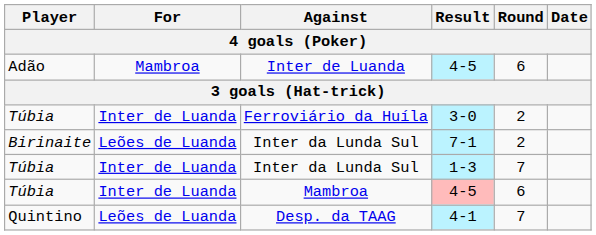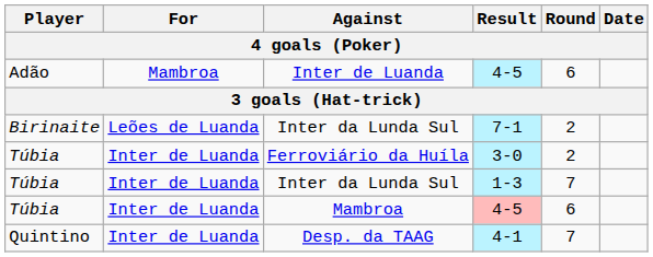rows swapped: Inter da Lunda Sul / 7-1 <-> Ferroviário da Huíla
Desp. da TAAG | For: Leões de Luanda -> Inter de Luanda
